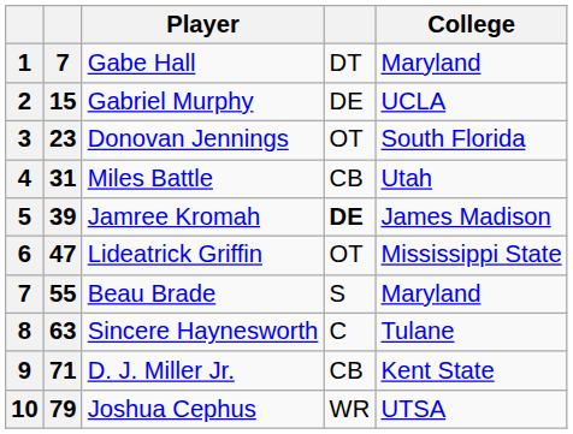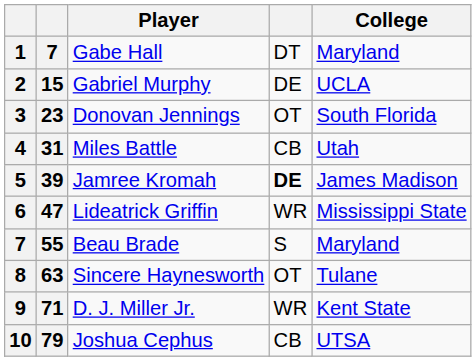Lideatrick Griffin | column 4: OT -> WR
Sincere Haynesworth | column 4: C -> OT
D. J. Miller Jr. | column 4: CB -> WR
Joshua Cephus | column 4: WR -> CB
